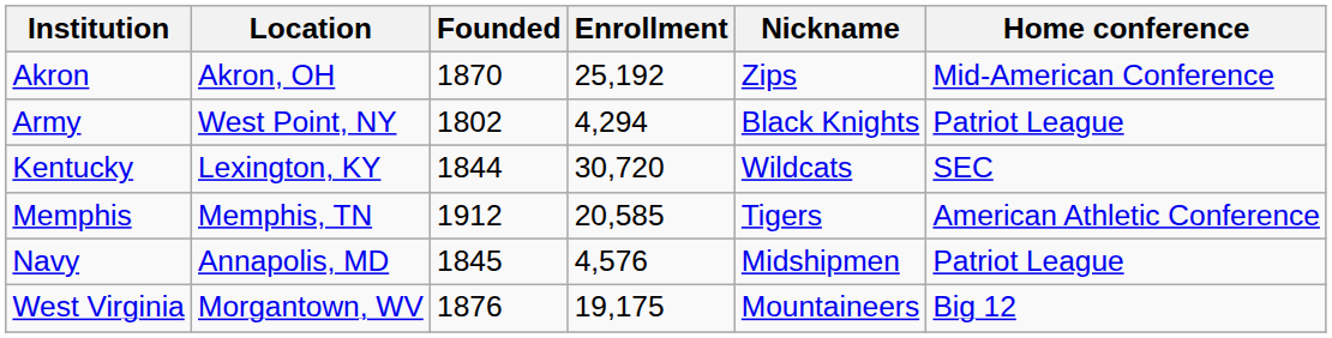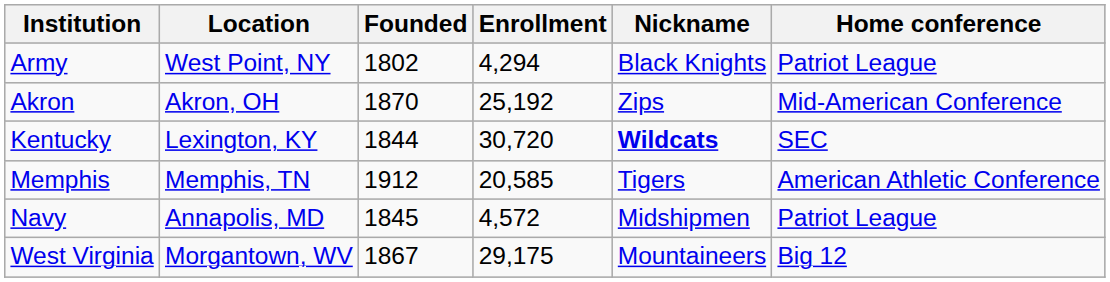rows swapped: Army <-> Akron
Kentucky | Nickname: normal -> bold
Navy | Enrollment: 4,576 -> 4,572
West Virginia | Founded: 1876 -> 1867
West Virginia | Enrollment: 19,175 -> 29,175
